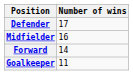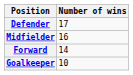Goalkeeper | Number of wins: 11 -> 10
